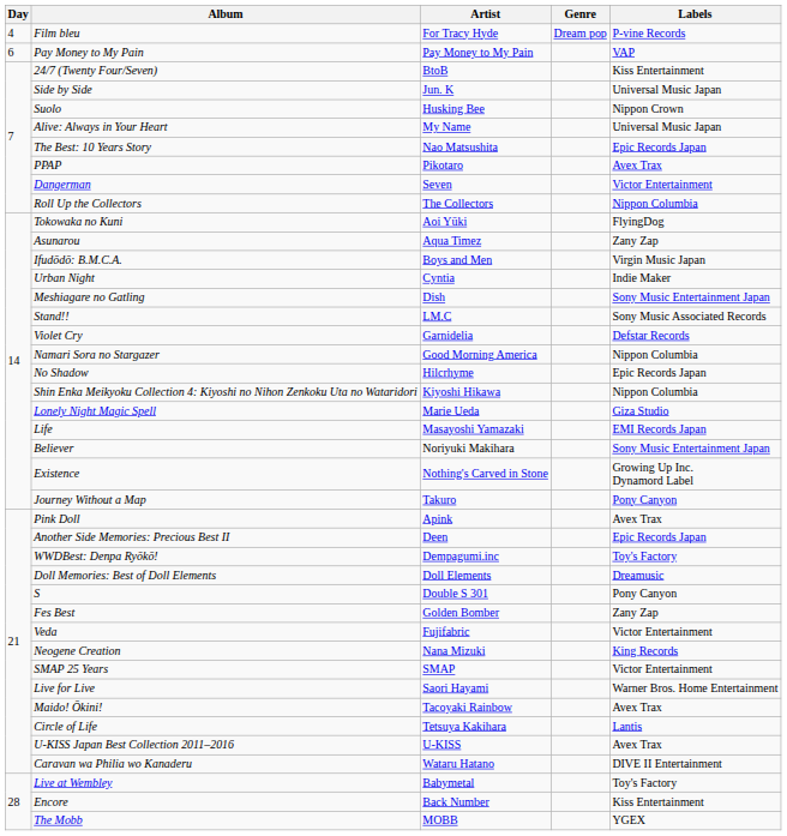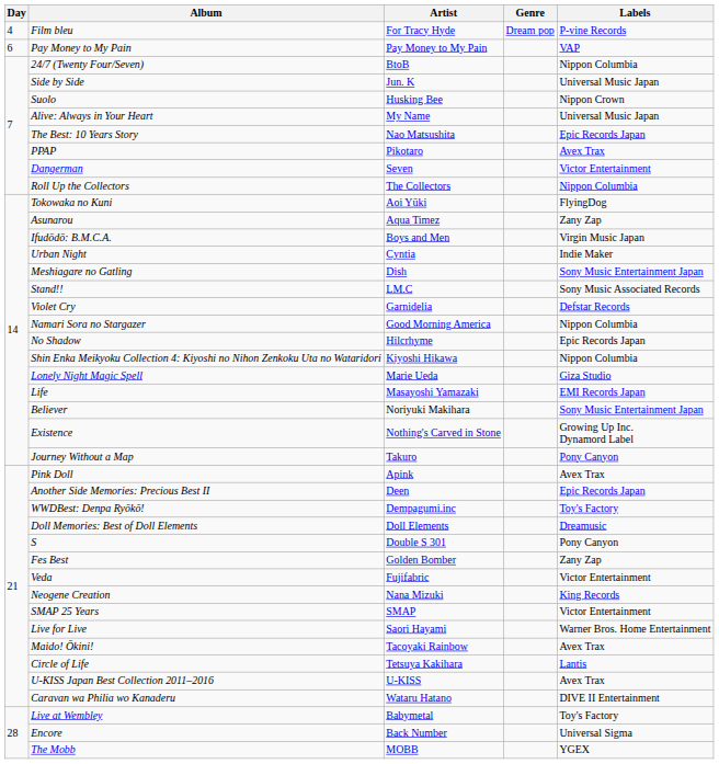24/7 (Twenty Four/Seven) | Labels: Kiss Entertainment -> Nippon Columbia
Encore | Labels: Kiss Entertainment -> Universal Sigma
